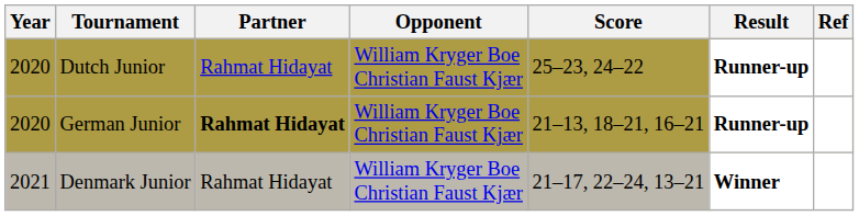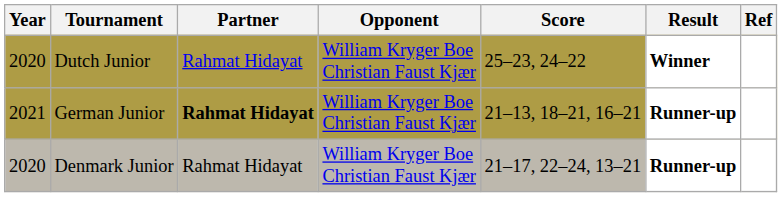Dutch Junior | Result: Runner-up -> Winner
German Junior | Year: 2020 -> 2021
Denmark Junior | Year: 2021 -> 2020
Denmark Junior | Result: Winner -> Runner-up
